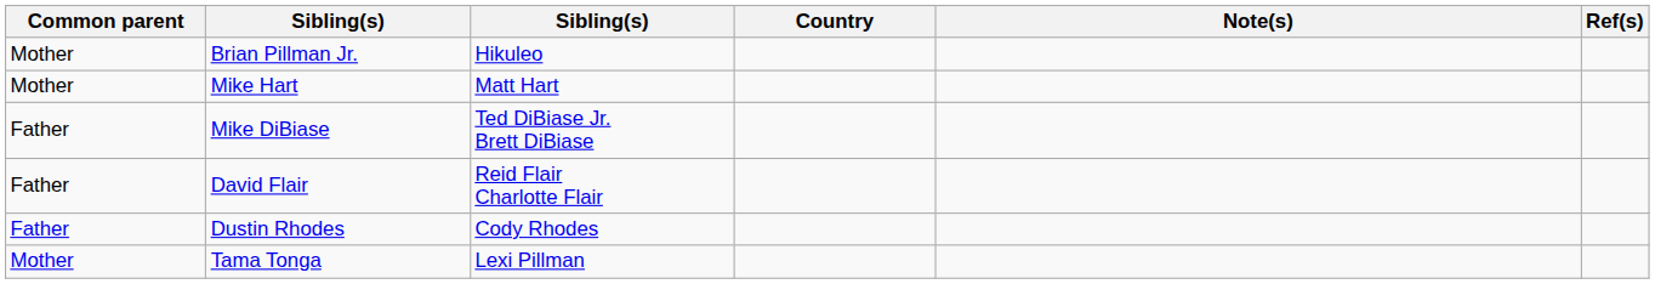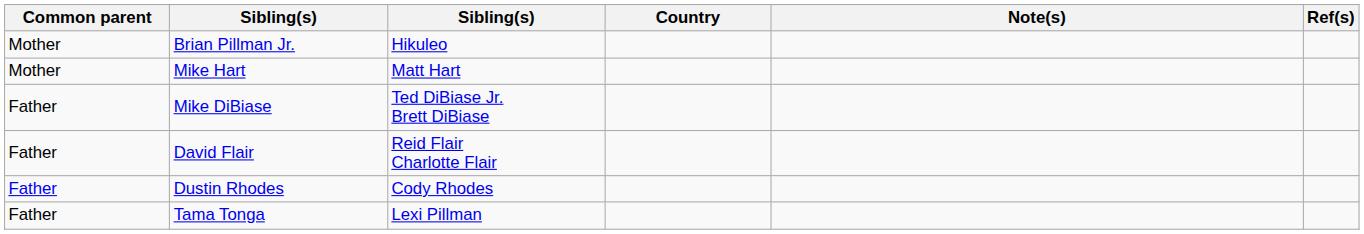Tama Tonga | Common parent: Mother -> Father
